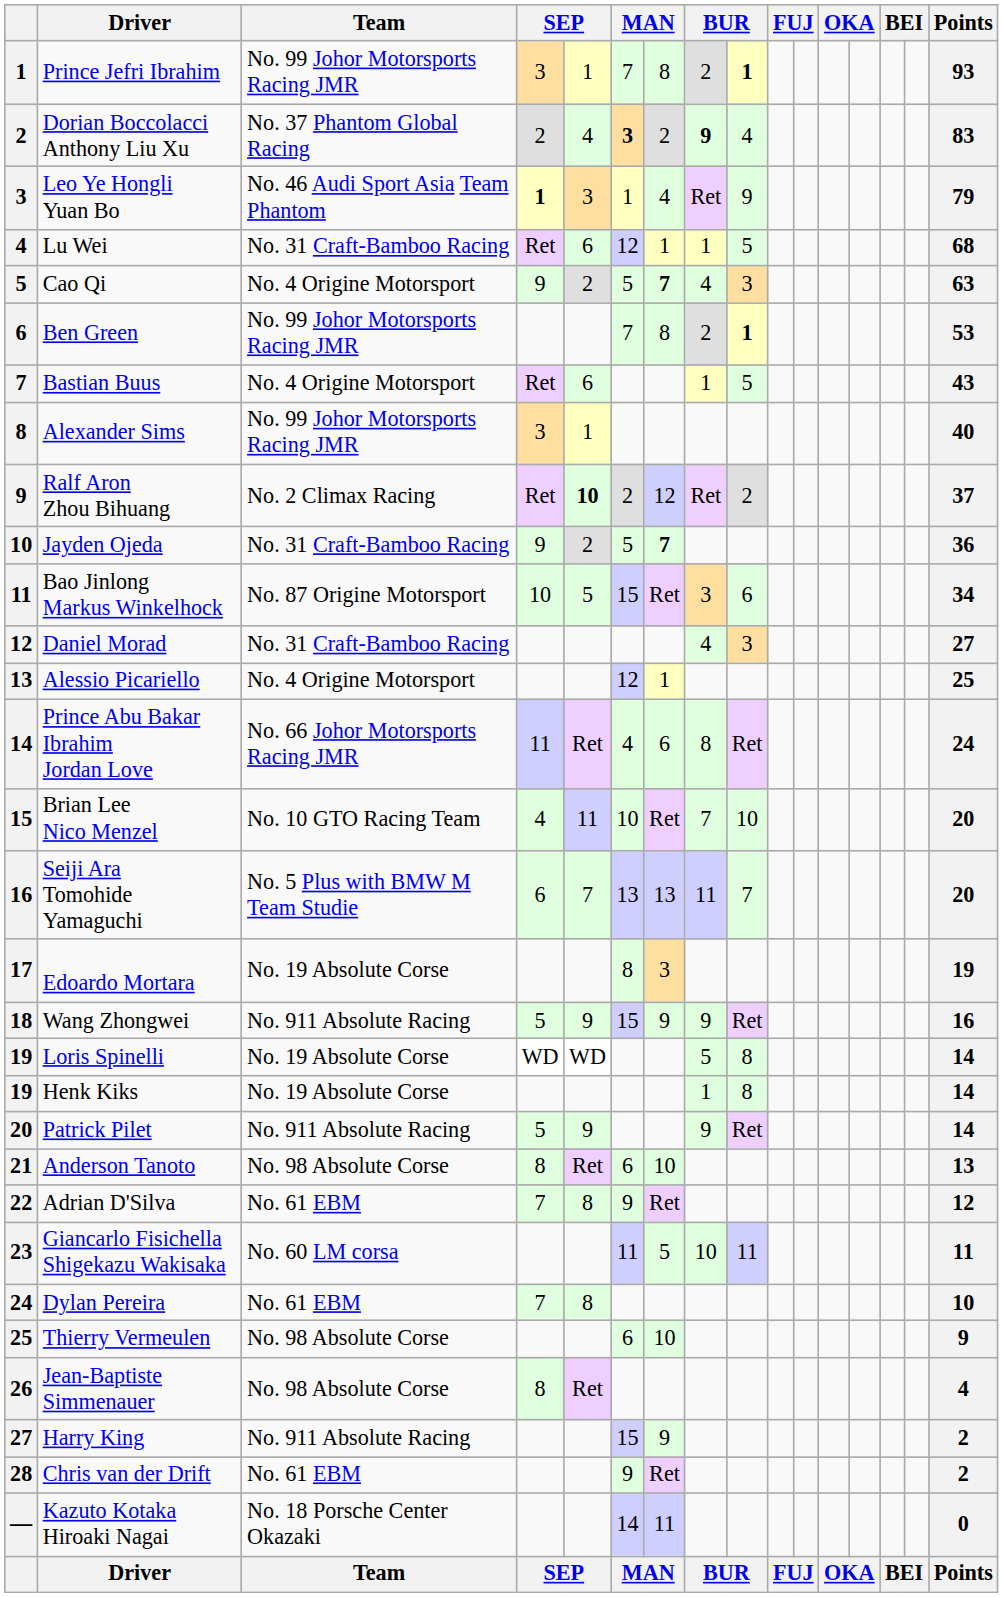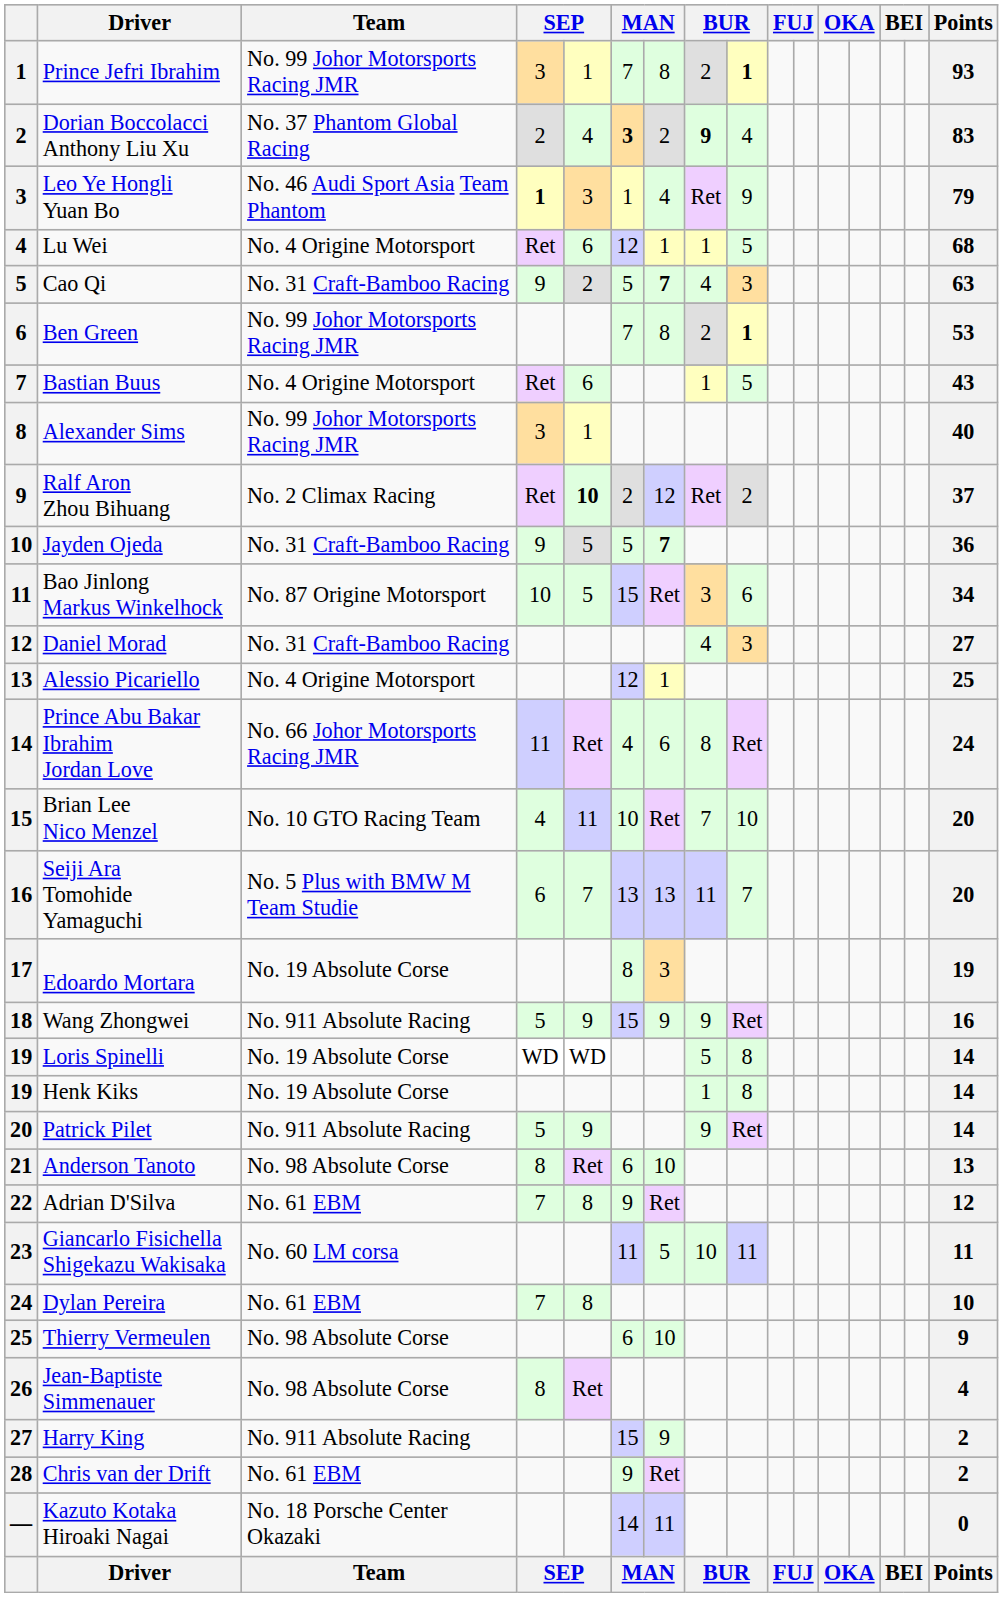Lu Wei | Team: No. 31 Craft-Bamboo Racing -> No. 4 Origine Motorsport
Cao Qi | Team: No. 4 Origine Motorsport -> No. 31 Craft-Bamboo Racing
Jayden Ojeda | column 5: 2 -> 5
